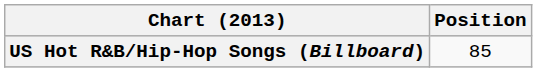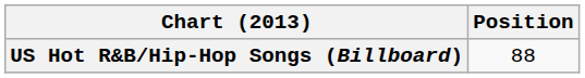US Hot R&B/Hip-Hop Songs (Billboard) | Position: 85 -> 88
